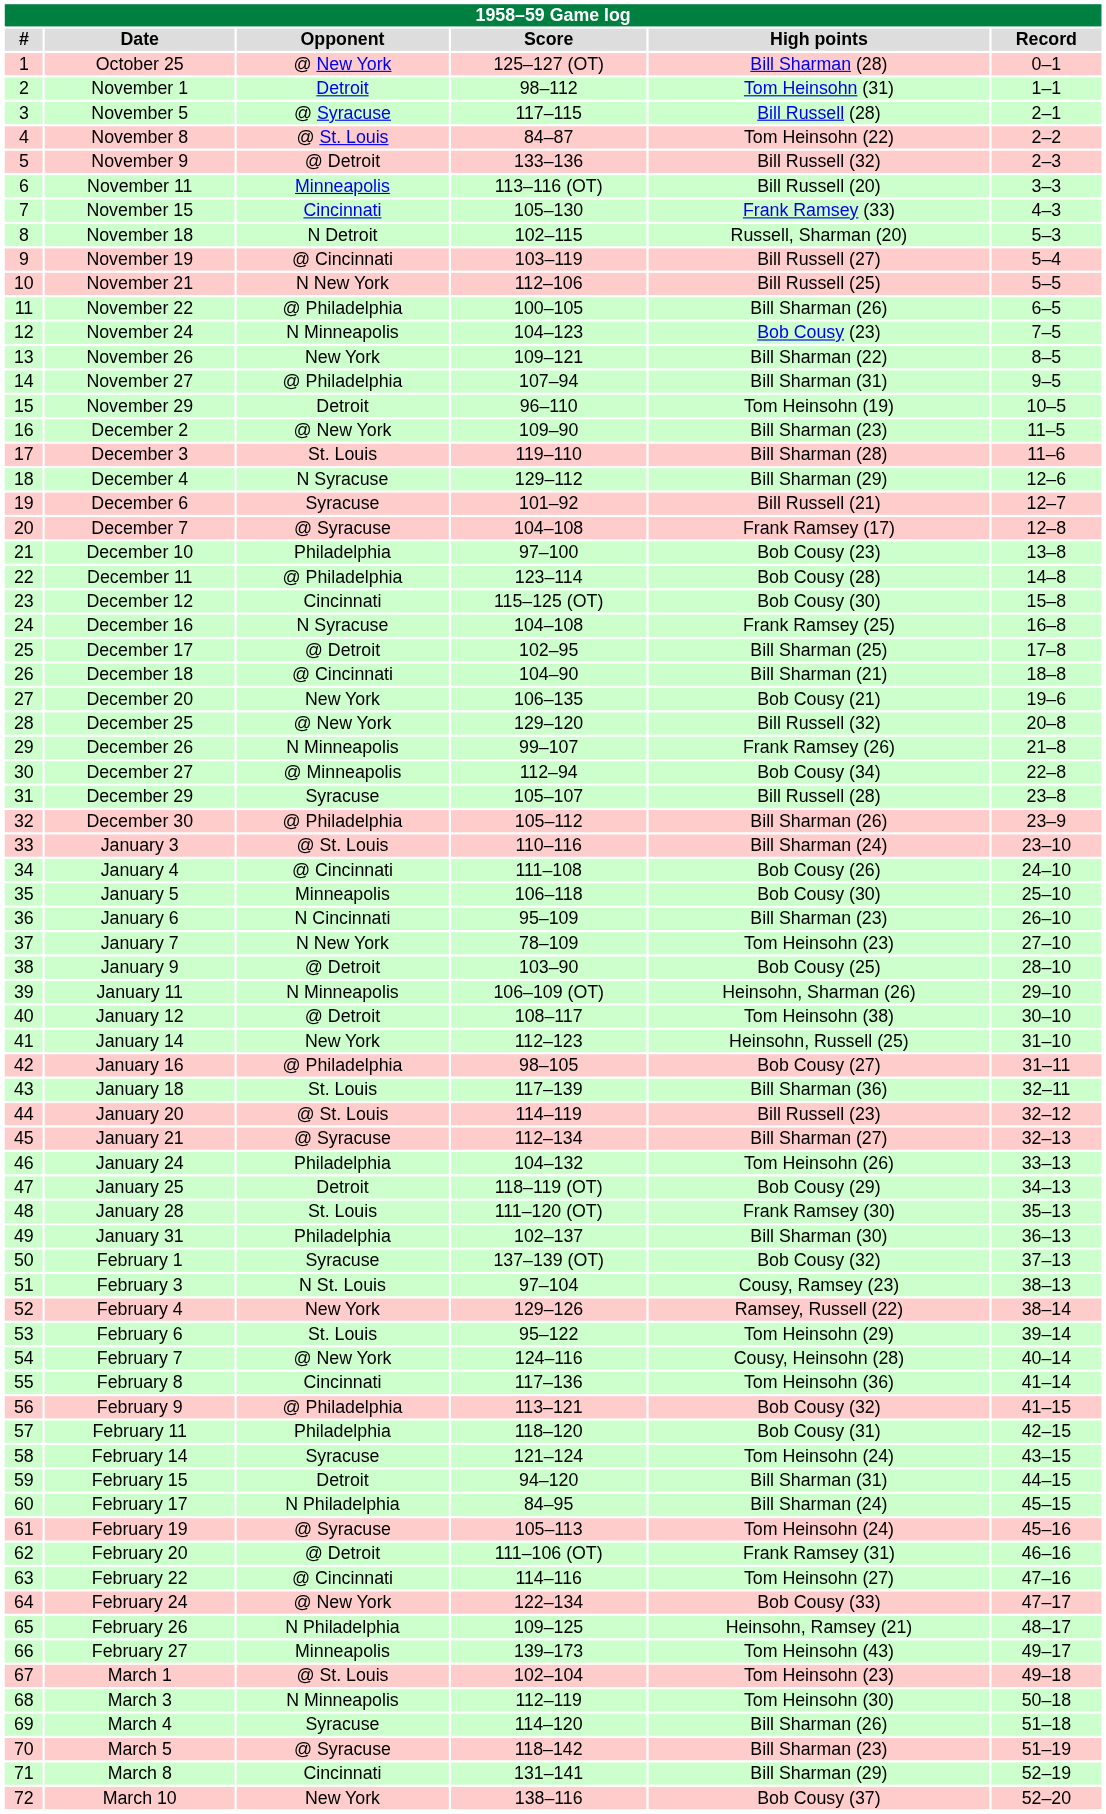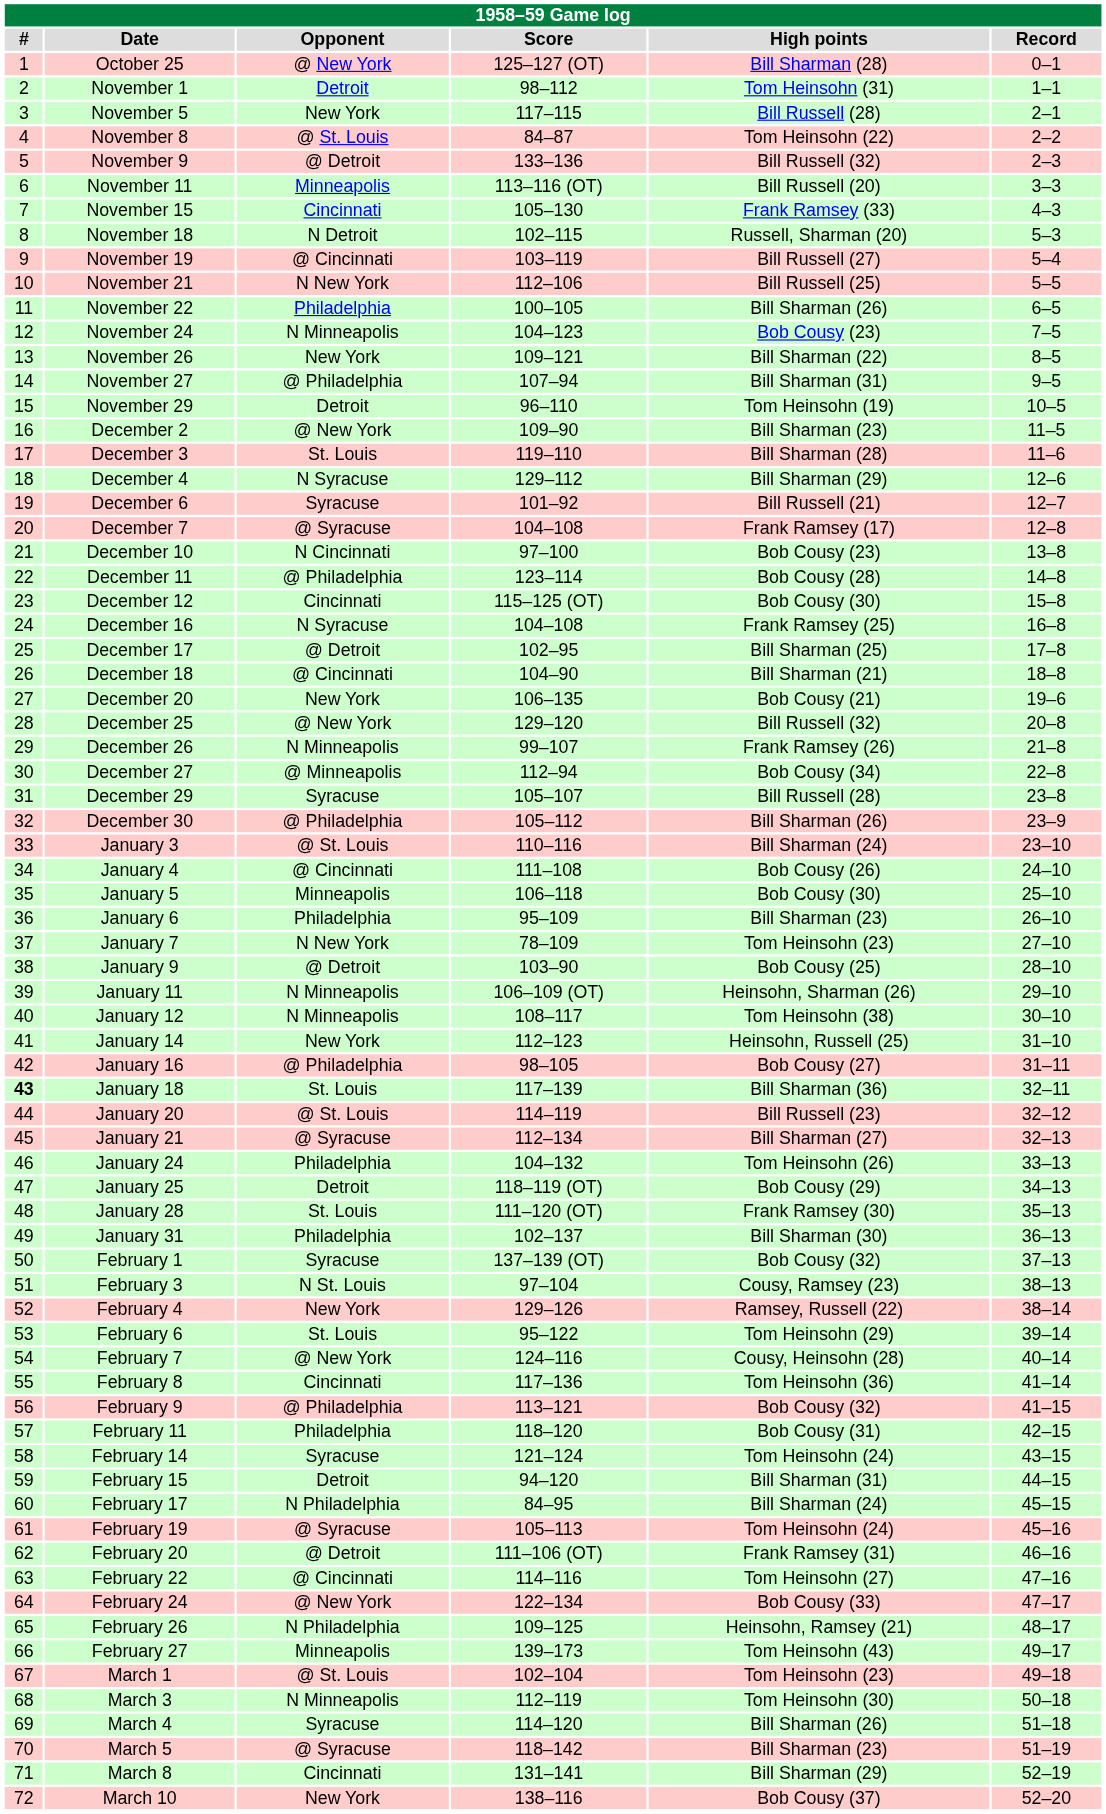November 5 | Opponent: @ Syracuse -> New York
November 22 | Opponent: @ Philadelphia -> Philadelphia
December 10 | Opponent: Philadelphia -> N Cincinnati
January 6 | Opponent: N Cincinnati -> Philadelphia
January 12 | Opponent: @ Detroit -> N Minneapolis
January 18 | #: normal -> bold
